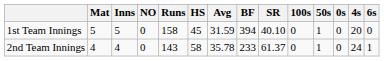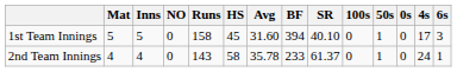1st Team Innings | Avg: 31.59 -> 31.60
1st Team Innings | 4s: 20 -> 17
1st Team Innings | 6s: 0 -> 3
